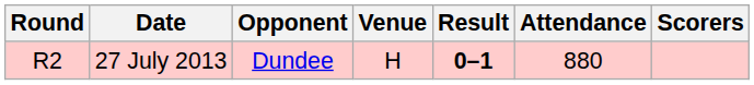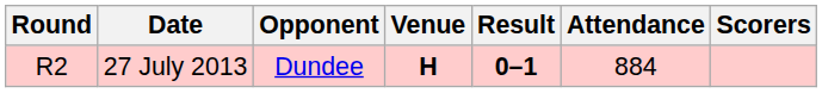27 July 2013 | Venue: normal -> bold
27 July 2013 | Attendance: 880 -> 884
